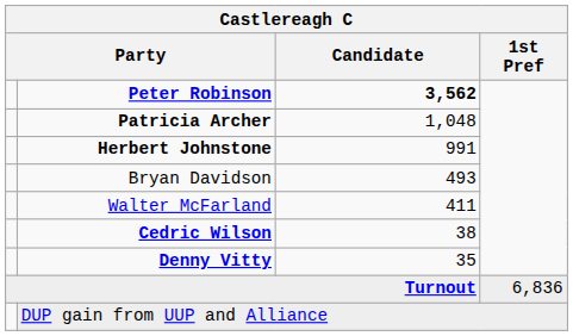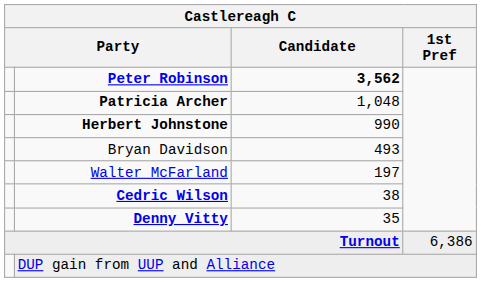Herbert Johnstone | Candidate: 991 -> 990
Walter McFarland | Candidate: 411 -> 197
Turnout | 1st Pref: 6,836 -> 6,386
